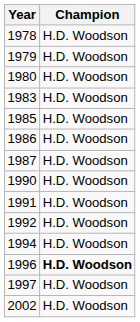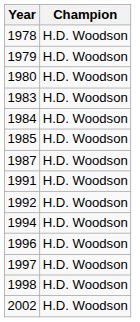+ row: 1984 | H.D. Woodson
- row: 1986 | H.D. Woodson
- row: 1990 | H.D. Woodson
1996 | Champion: bold -> normal
+ row: 1998 | H.D. Woodson
